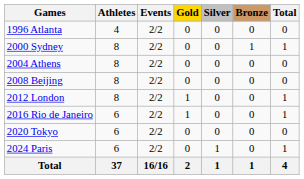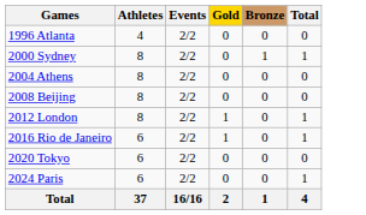- column: Silver | 0 | 0 | 0 | 0 | 0 | 0 | 0 | 1 | 1
